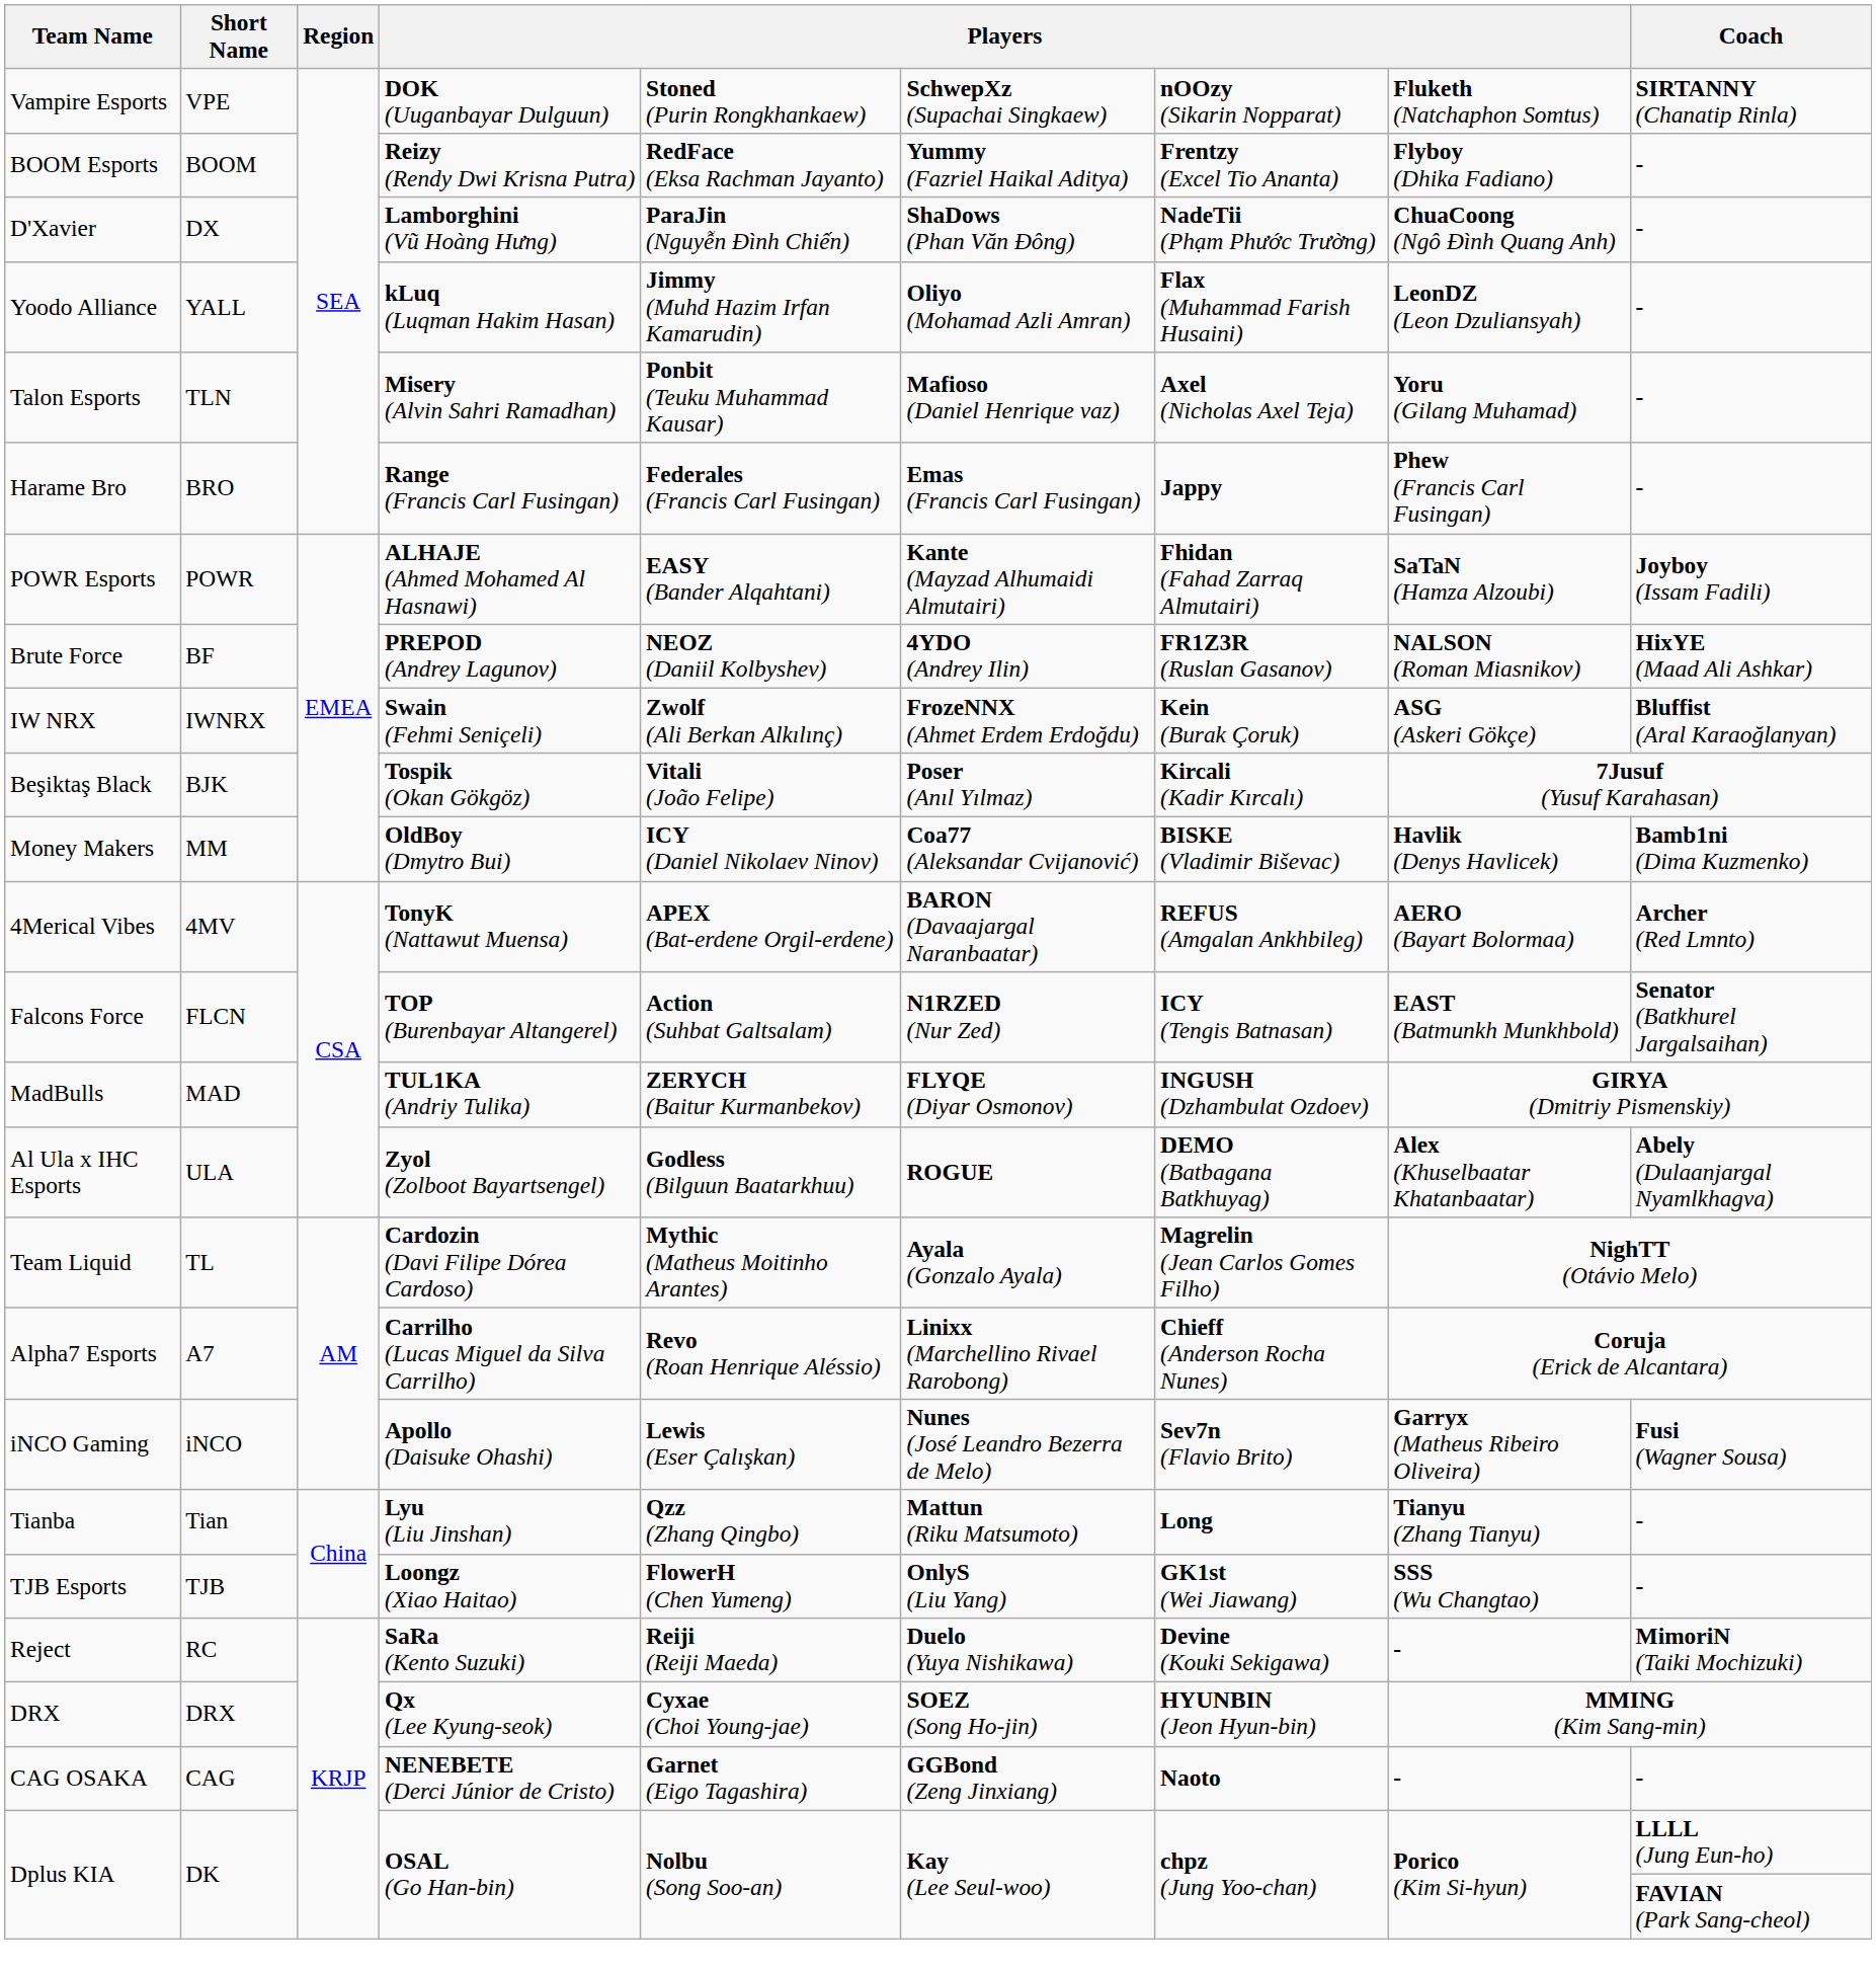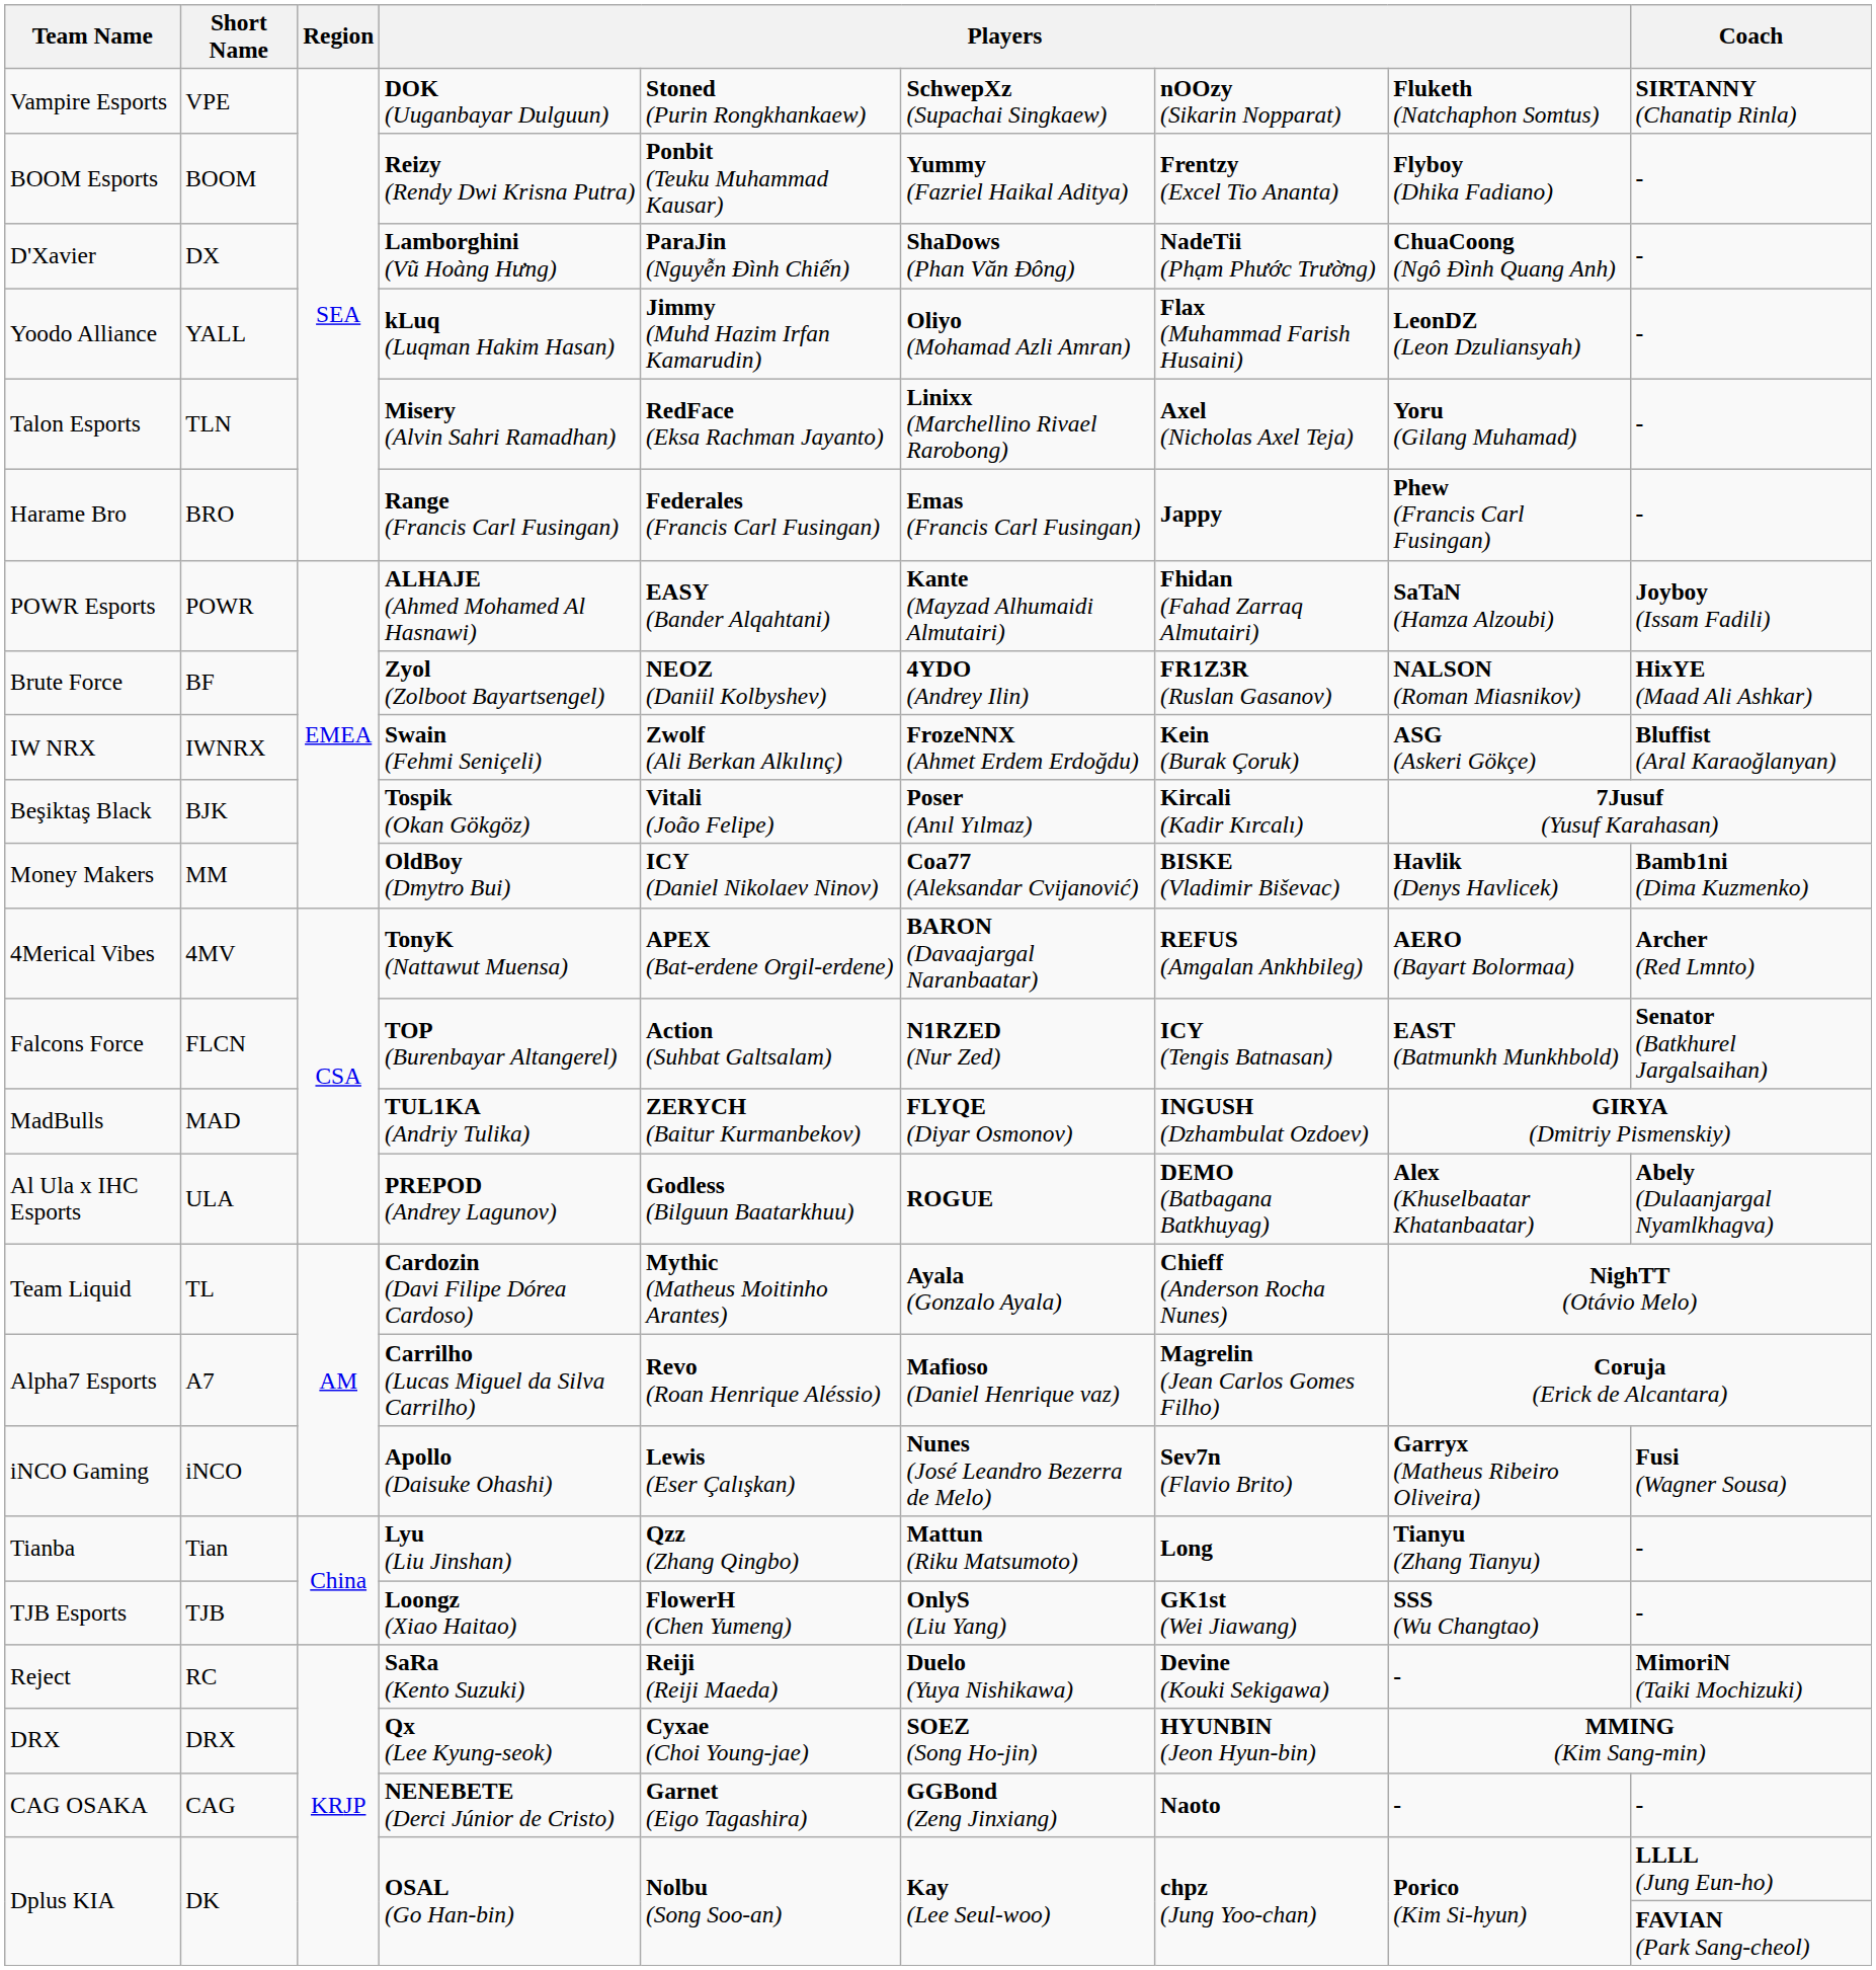BOOM Esports | column 5: RedFace (Eksa Rachman Jayanto) -> Ponbit (Teuku Muhammad Kausar)
Talon Esports | column 5: Ponbit (Teuku Muhammad Kausar) -> RedFace (Eksa Rachman Jayanto)
Talon Esports | column 6: Mafioso (Daniel Henrique vaz) -> Linixx (Marchellino Rivael Rarobong)
Brute Force | column 4: PREPOD (Andrey Lagunov) -> Zyol (Zolboot Bayartsengel)
Al Ula x IHC Esports | column 4: Zyol (Zolboot Bayartsengel) -> PREPOD (Andrey Lagunov)
Team Liquid | column 7: Magrelin (Jean Carlos Gomes Filho) -> Chieff (Anderson Rocha Nunes)
Alpha7 Esports | column 6: Linixx (Marchellino Rivael Rarobong) -> Mafioso (Daniel Henrique vaz)
Alpha7 Esports | column 7: Chieff (Anderson Rocha Nunes) -> Magrelin (Jean Carlos Gomes Filho)
